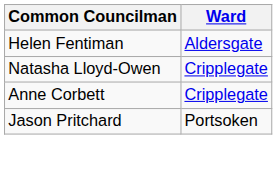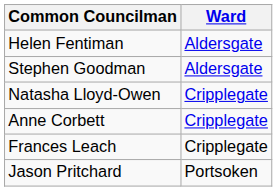+ row: Stephen Goodman | Aldersgate
+ row: Frances Leach | Cripplegate
